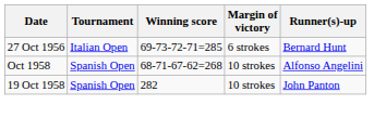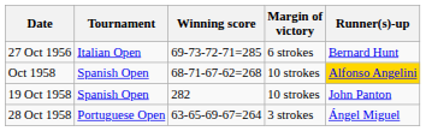Oct 1958 | Runner(s)-up: no background -> gold background
+ row: 28 Oct 1958 | Portuguese Open | 63-65-69-67=264 | 3 strokes | Ángel Miguel
